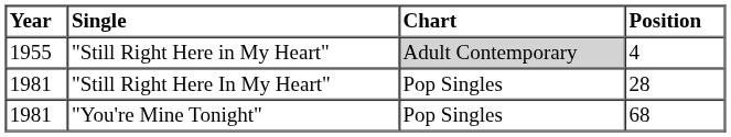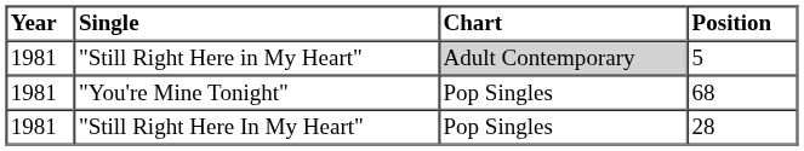"Still Right Here in My Heart" | Year: 1955 -> 1981
"Still Right Here in My Heart" | Position: 4 -> 5
rows swapped: "Still Right Here In My Heart" <-> "You're Mine Tonight"
